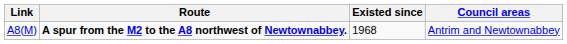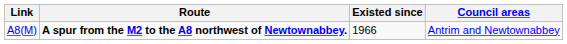A8(M) | Existed since: 1968 -> 1966
